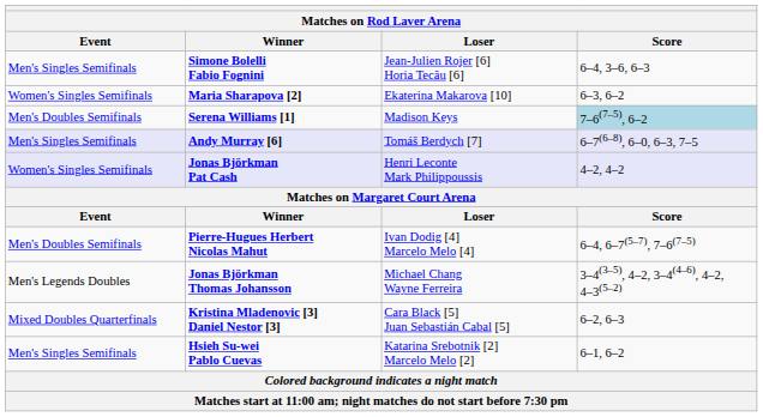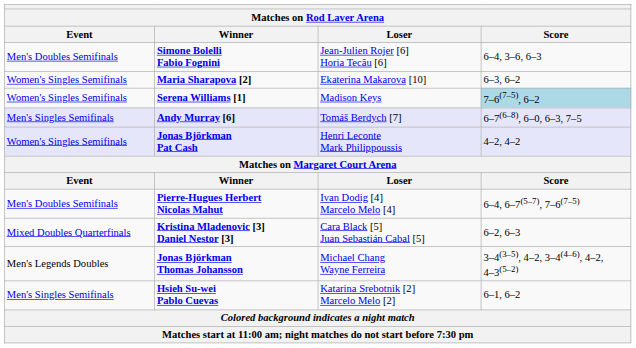Simone Bolelli Fabio Fognini | Event: Men's Singles Semifinals -> Men's Doubles Semifinals
Serena Williams [1] | Event: Men's Doubles Semifinals -> Women's Singles Semifinals
rows swapped: Jonas Björkman Thomas Johansson <-> Kristina Mladenovic [3] Daniel Nestor [3]
